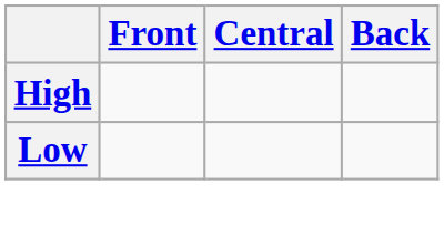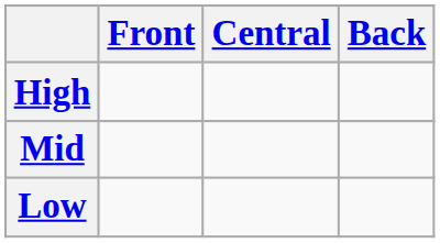+ row: Mid
